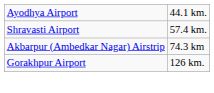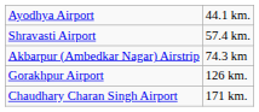+ row: Chaudhary Charan Singh Airport | 171 km.
